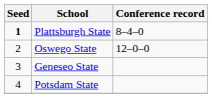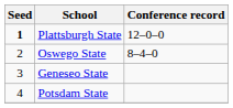Plattsburgh State | Conference record: 8–4–0 -> 12–0–0
Oswego State | Conference record: 12–0–0 -> 8–4–0
